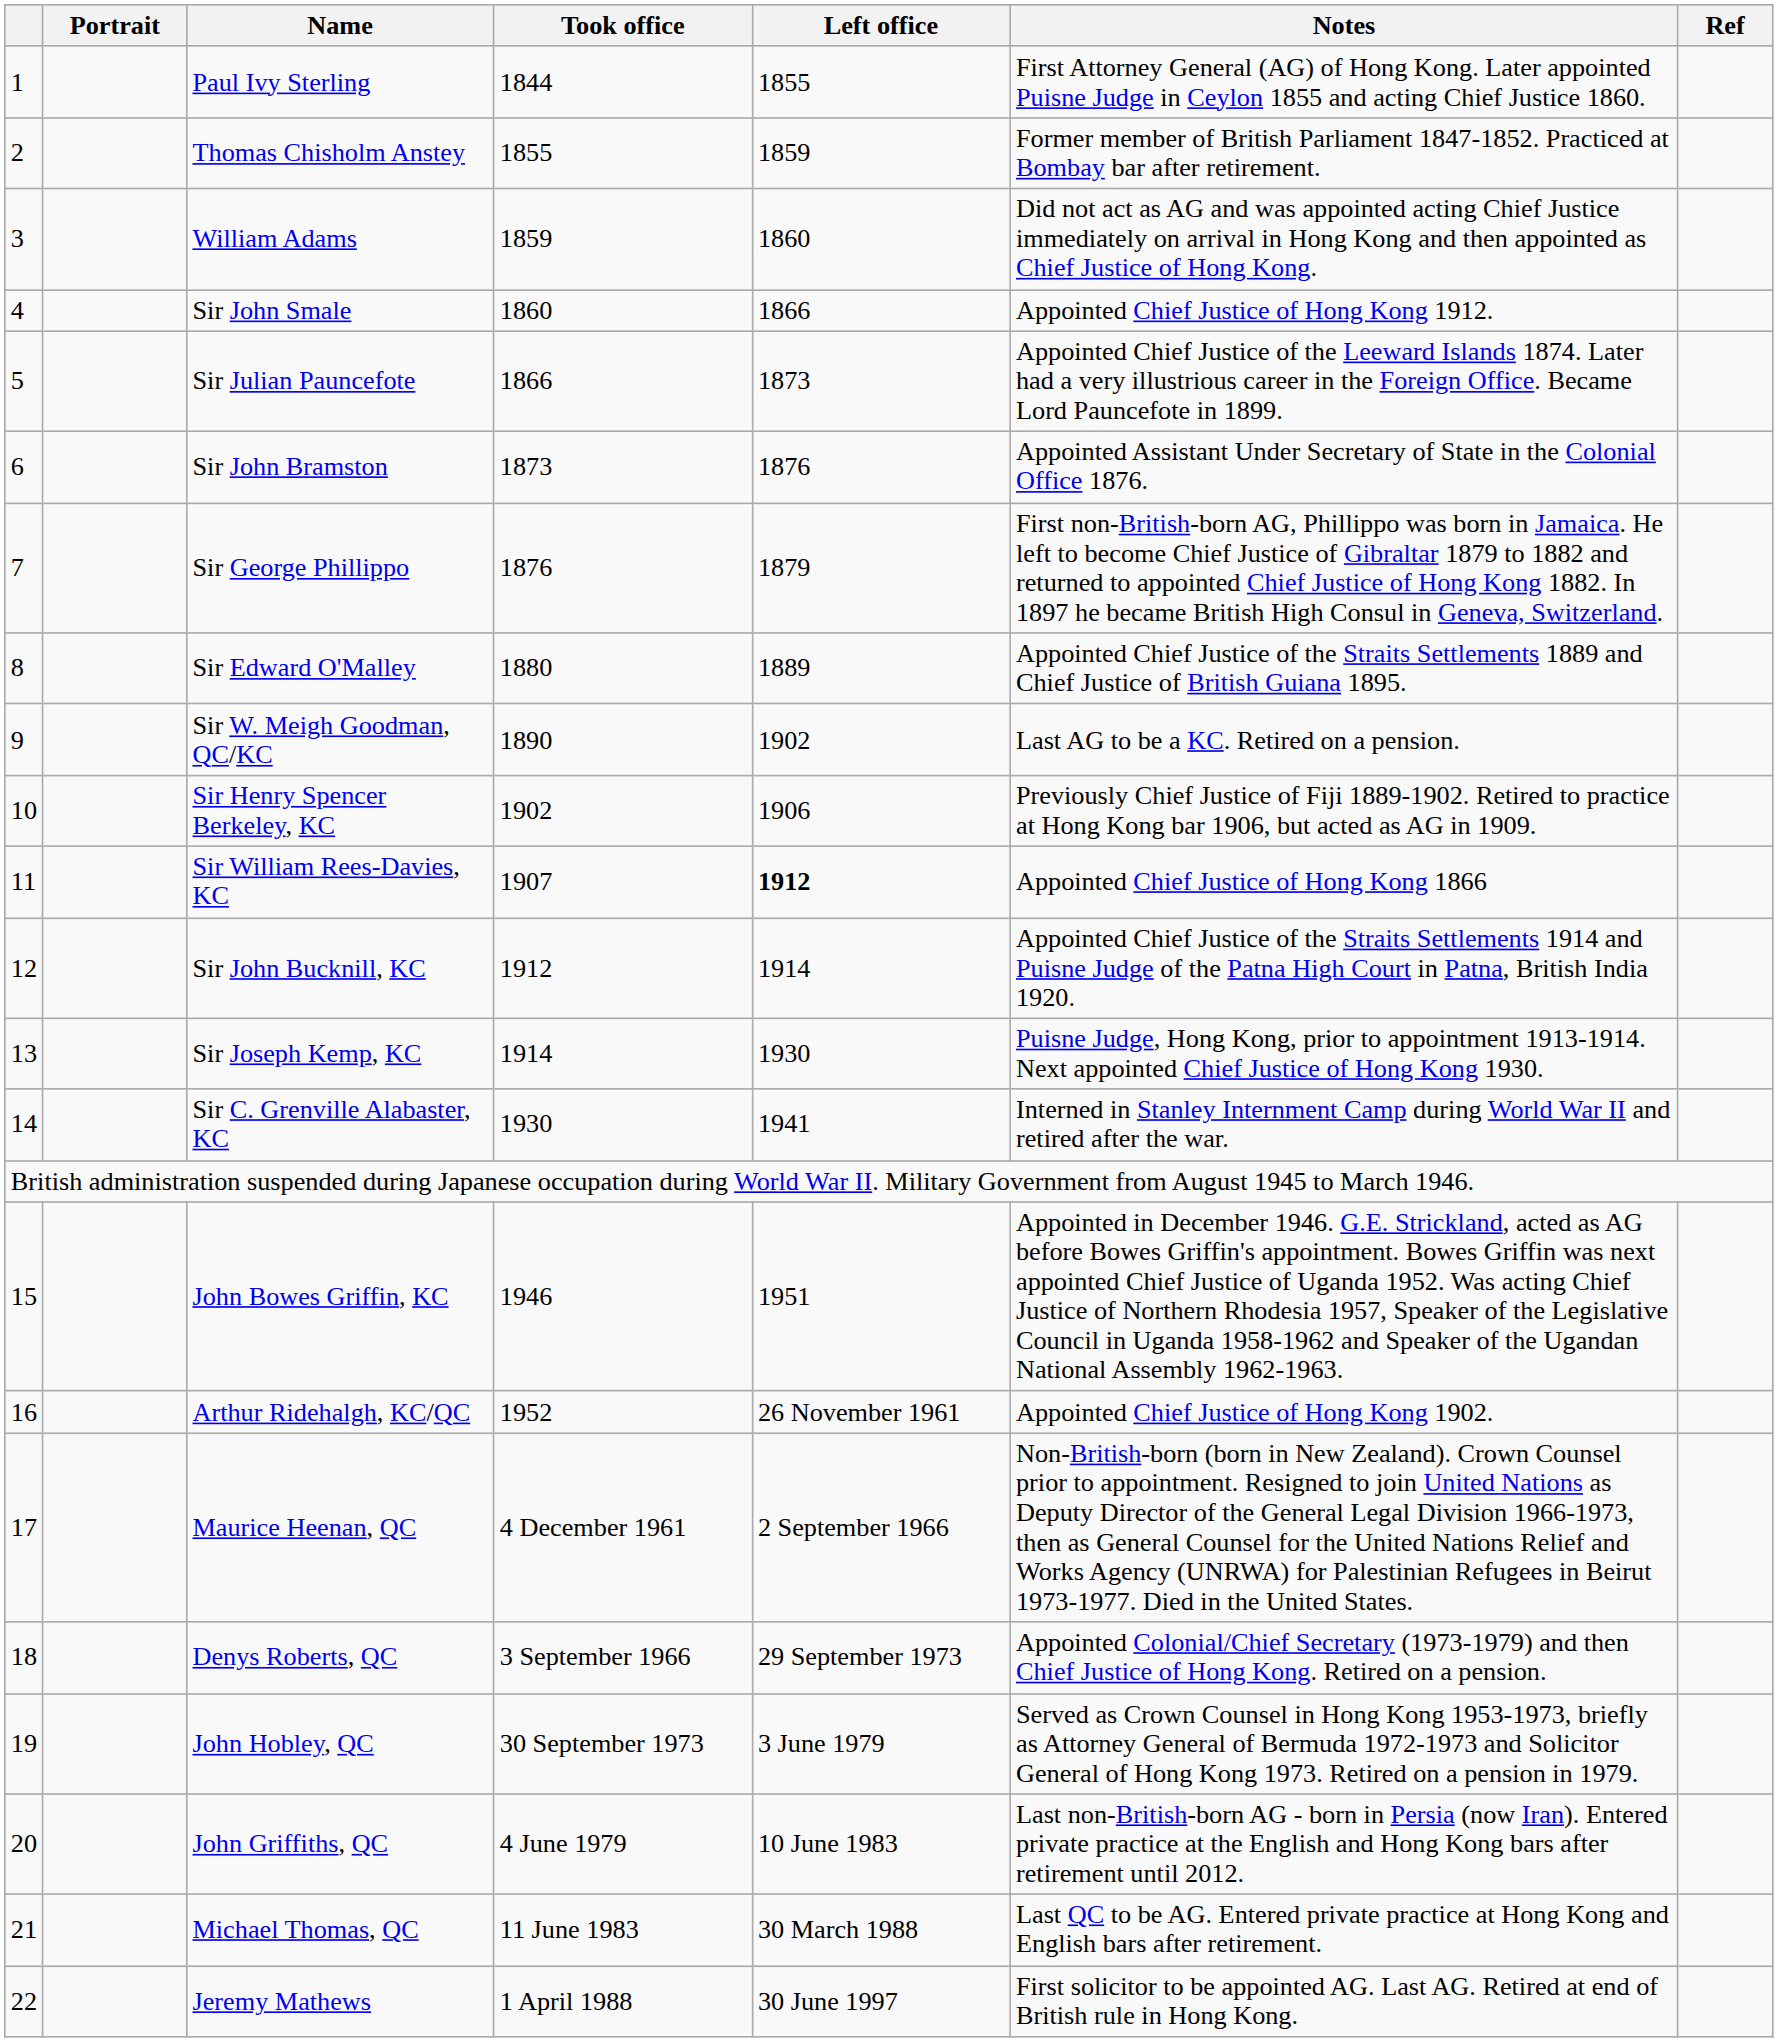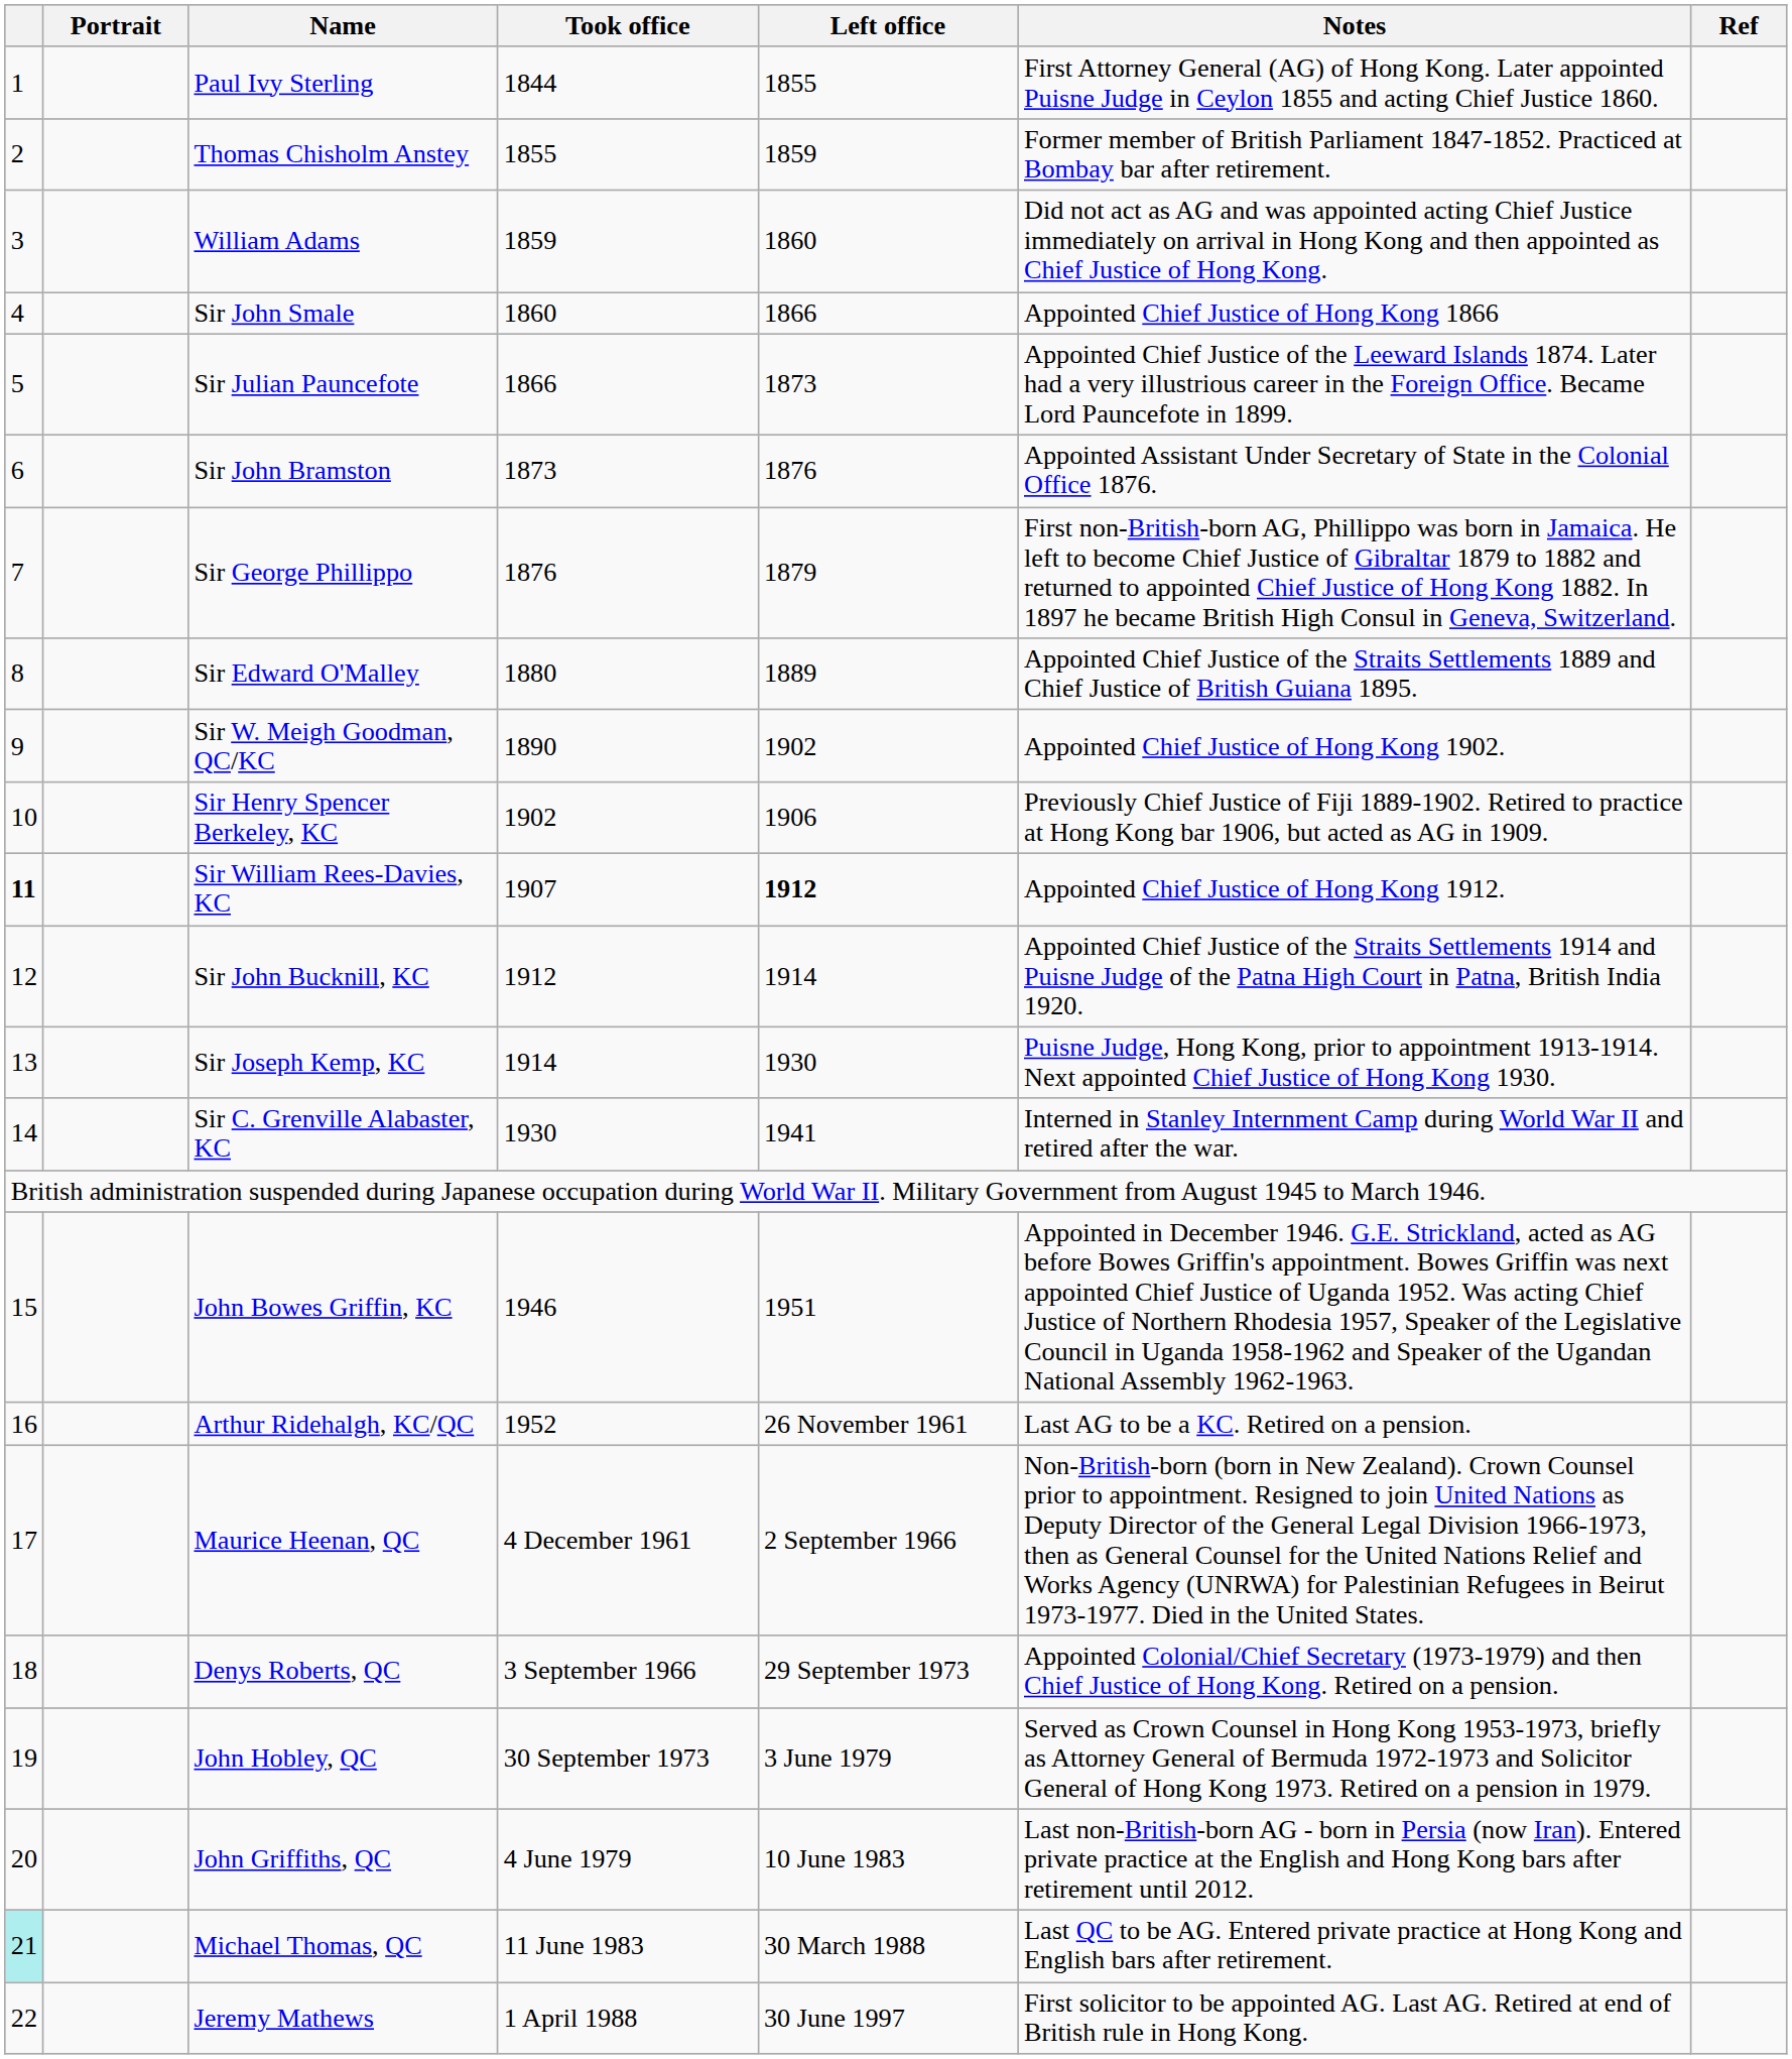Sir John Smale | Notes: Appointed Chief Justice of Hong Kong 1912. -> Appointed Chief Justice of Hong Kong 1866
Sir W. Meigh Goodman, QC/KC | Notes: Last AG to be a KC. Retired on a pension. -> Appointed Chief Justice of Hong Kong 1902.
Sir William Rees-Davies, KC | column 1: normal -> bold
Sir William Rees-Davies, KC | Notes: Appointed Chief Justice of Hong Kong 1866 -> Appointed Chief Justice of Hong Kong 1912.
Arthur Ridehalgh, KC/QC | Notes: Appointed Chief Justice of Hong Kong 1902. -> Last AG to be a KC. Retired on a pension.
Michael Thomas, QC | column 1: no background -> paleturquoise background
